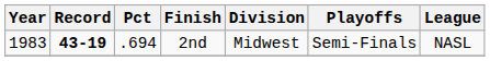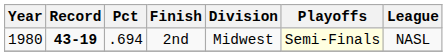2nd | Year: 1983 -> 1980
2nd | Playoffs: no background -> lightyellow background
